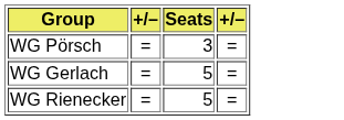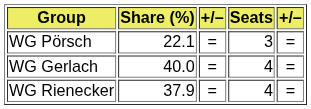+ column: Share (%) | 22.1 | 40.0 | 37.9
WG Gerlach | Seats: 5 -> 4
WG Rienecker | Seats: 5 -> 4
